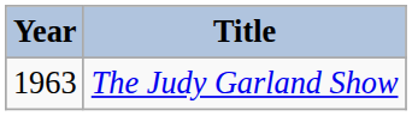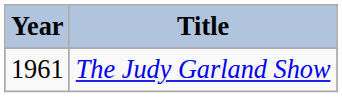The Judy Garland Show | Year: 1963 -> 1961
